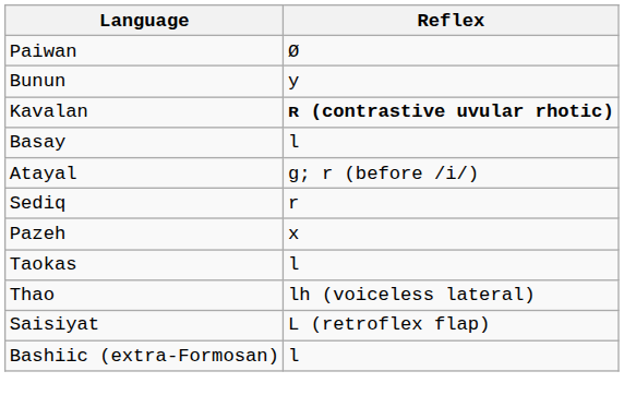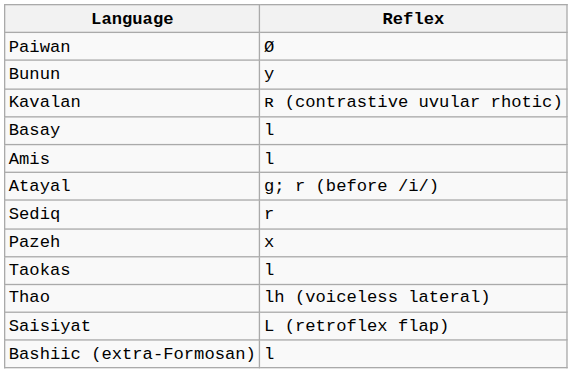Kavalan | Reflex: bold -> normal
+ row: Amis | l
